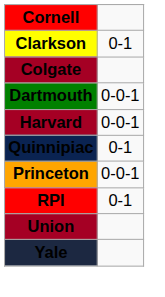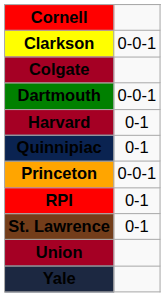Clarkson | column 2: 0-1 -> 0-0-1
Harvard | column 2: 0-0-1 -> 0-1
+ row: St. Lawrence | 0-1
